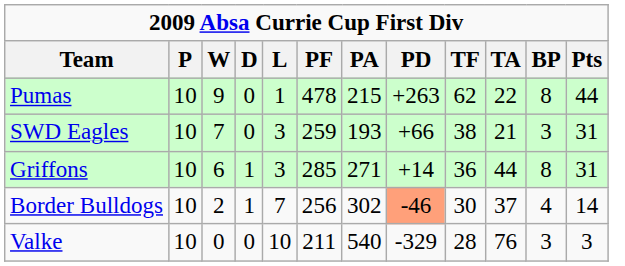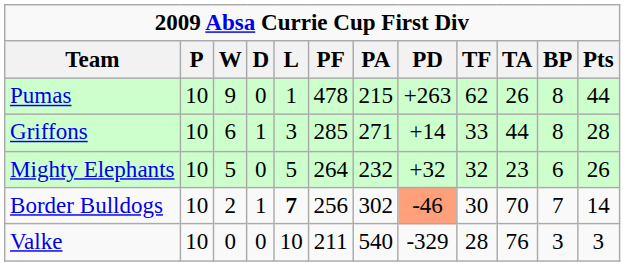Pumas | TA: 22 -> 26
- row: SWD Eagles | 10 | 7 | 0 | 3 | 259 | 193 | +66 | 38 | 21 | 3 | 31
Griffons | TF: 36 -> 33
Griffons | Pts: 31 -> 28
+ row: Mighty Elephants | 10 | 5 | 0 | 5 | 264 | 232 | +32 | 32 | 23 | 6 | 26
Border Bulldogs | L: normal -> bold
Border Bulldogs | TA: 37 -> 70
Border Bulldogs | BP: 4 -> 7
